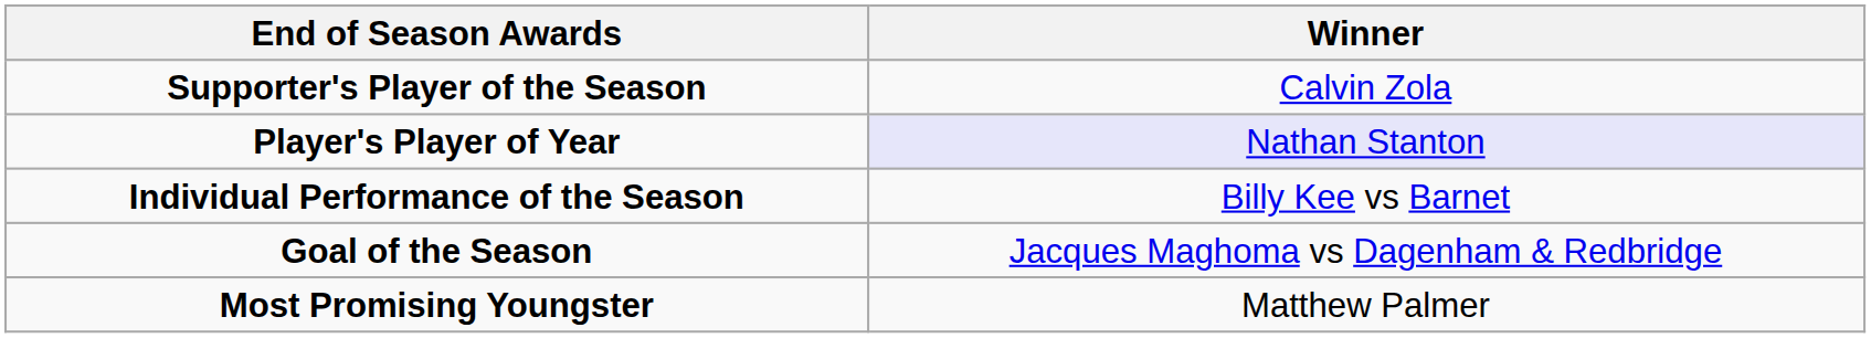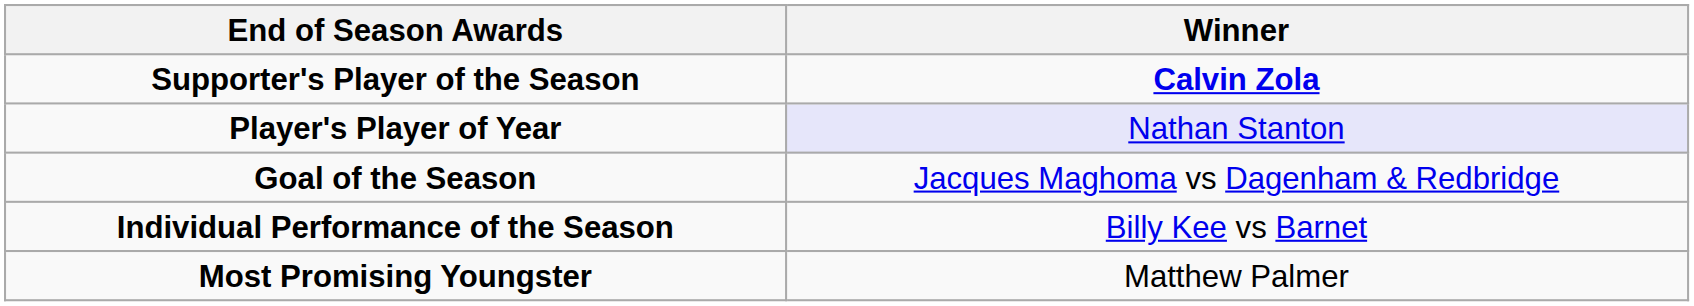Supporter's Player of the Season | Winner: normal -> bold
rows swapped: Individual Performance of the Season <-> Goal of the Season
